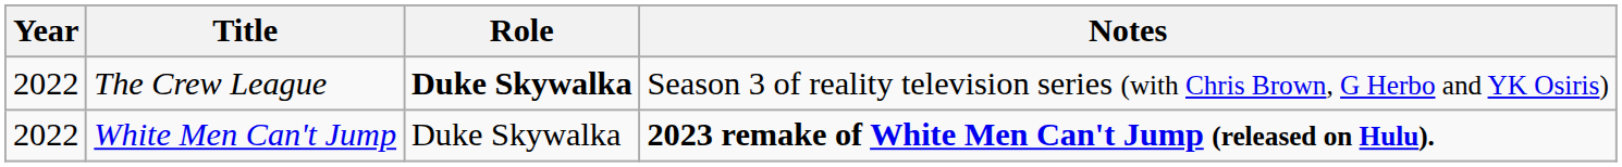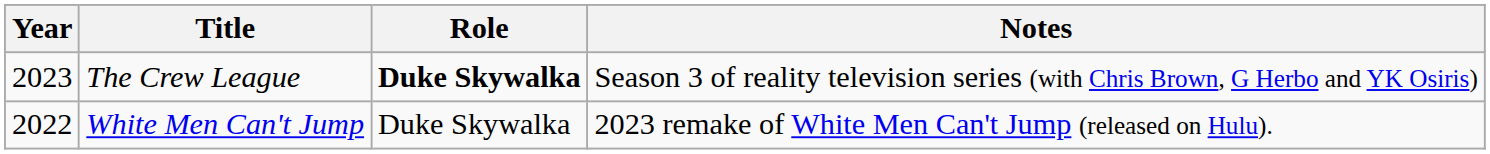The Crew League | Year: 2022 -> 2023
White Men Can't Jump | Notes: bold -> normal
